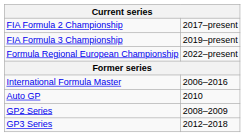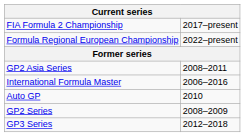- row: FIA Formula 3 Championship | 2019–present
+ row: GP2 Asia Series | 2008–2011
